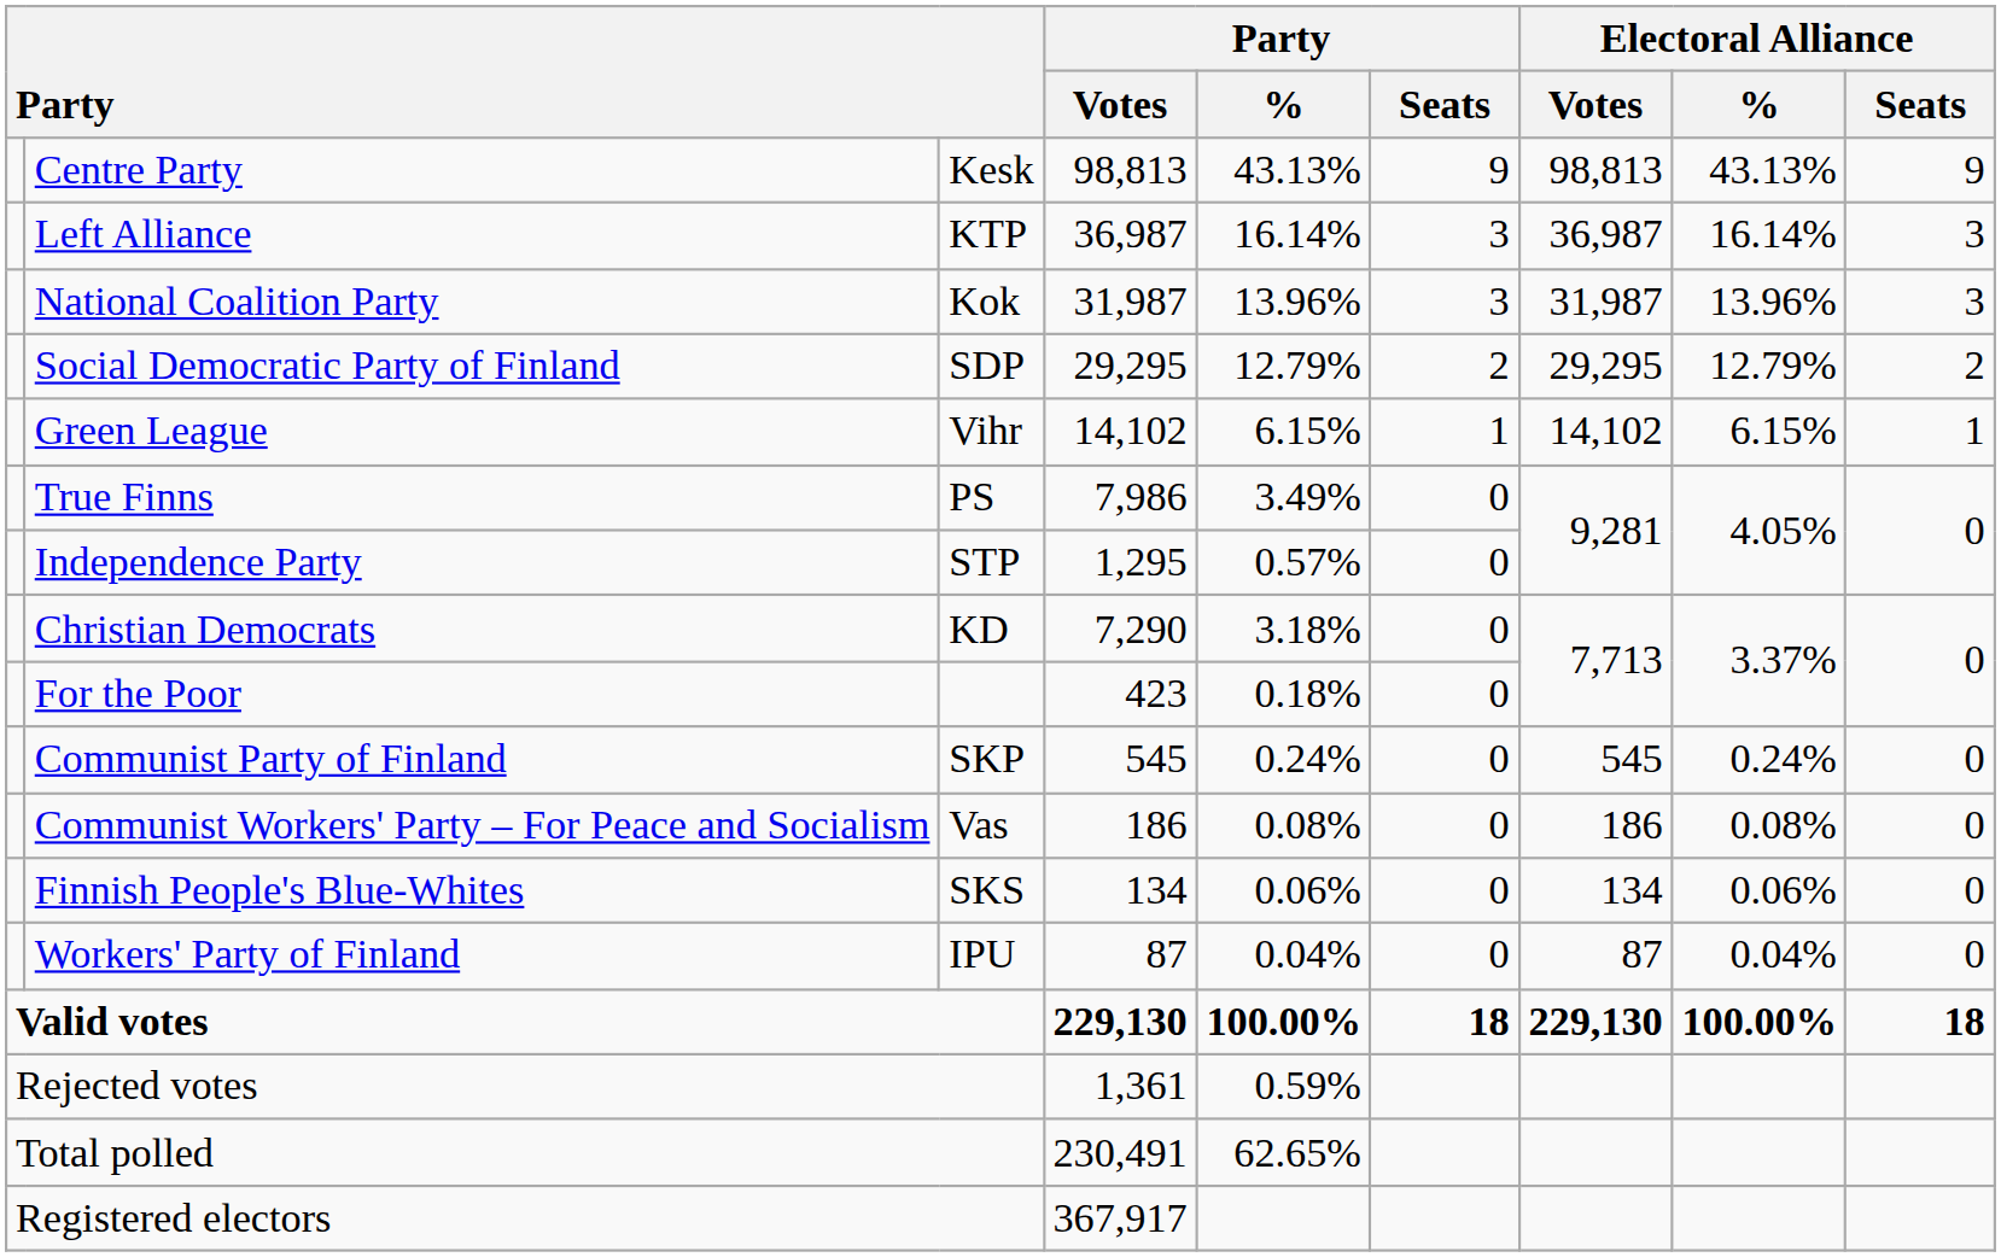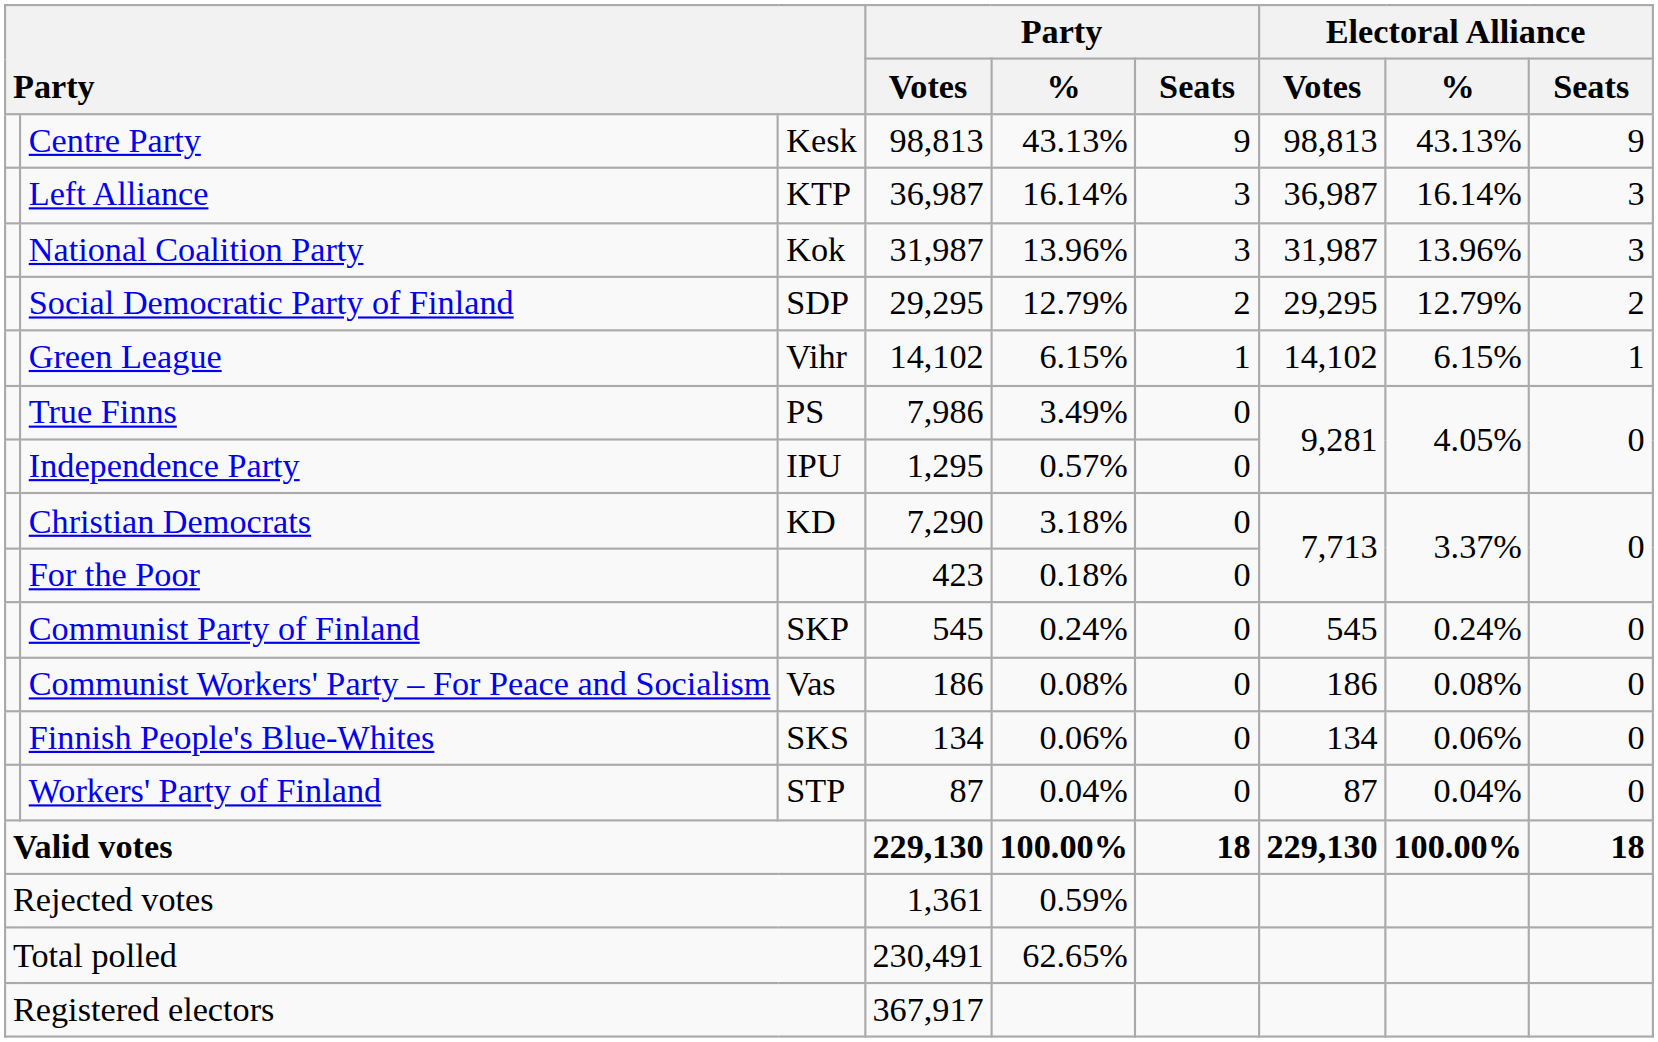Independence Party | column 3: STP -> IPU
Workers' Party of Finland | column 3: IPU -> STP
